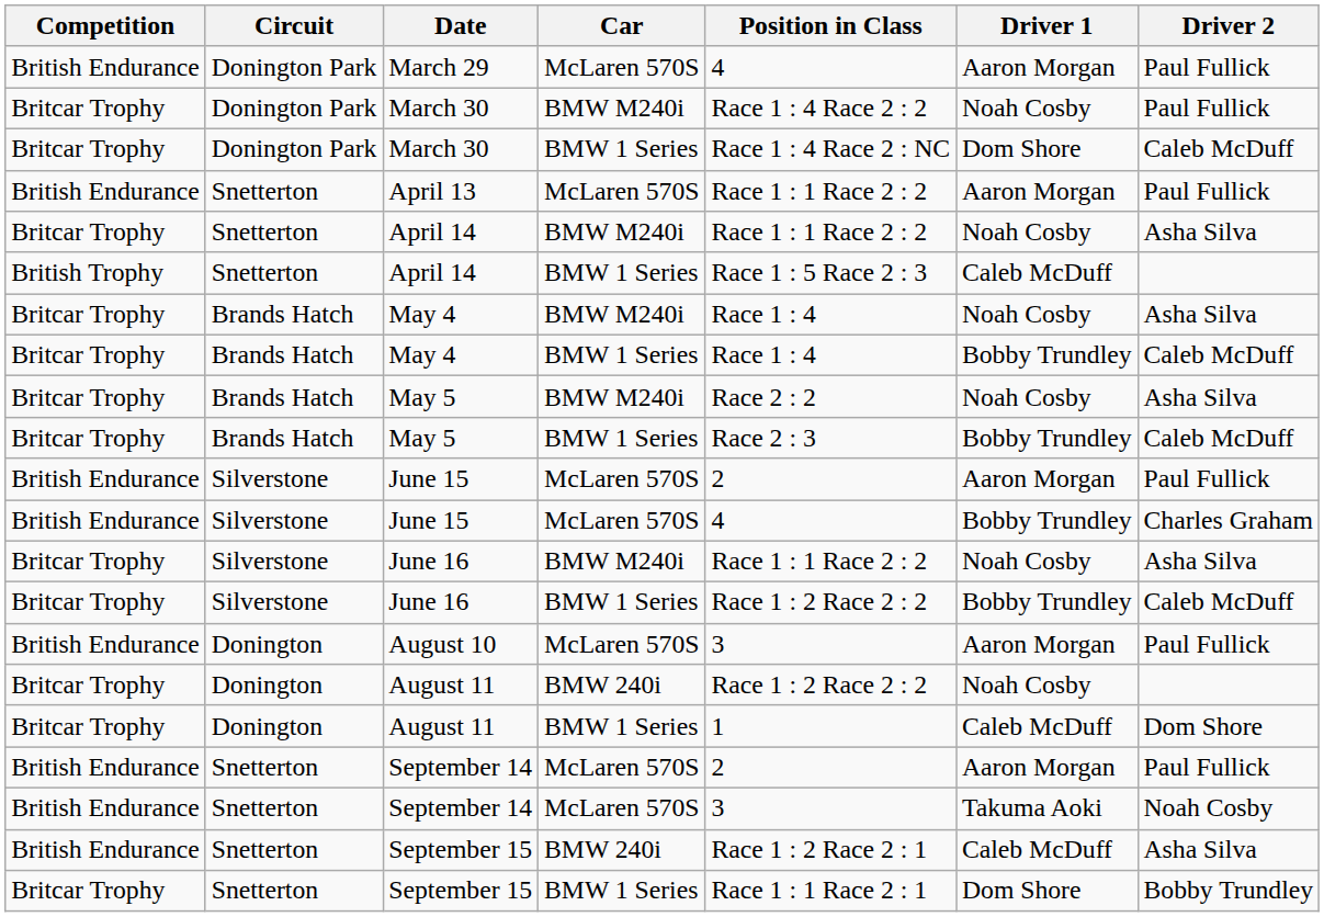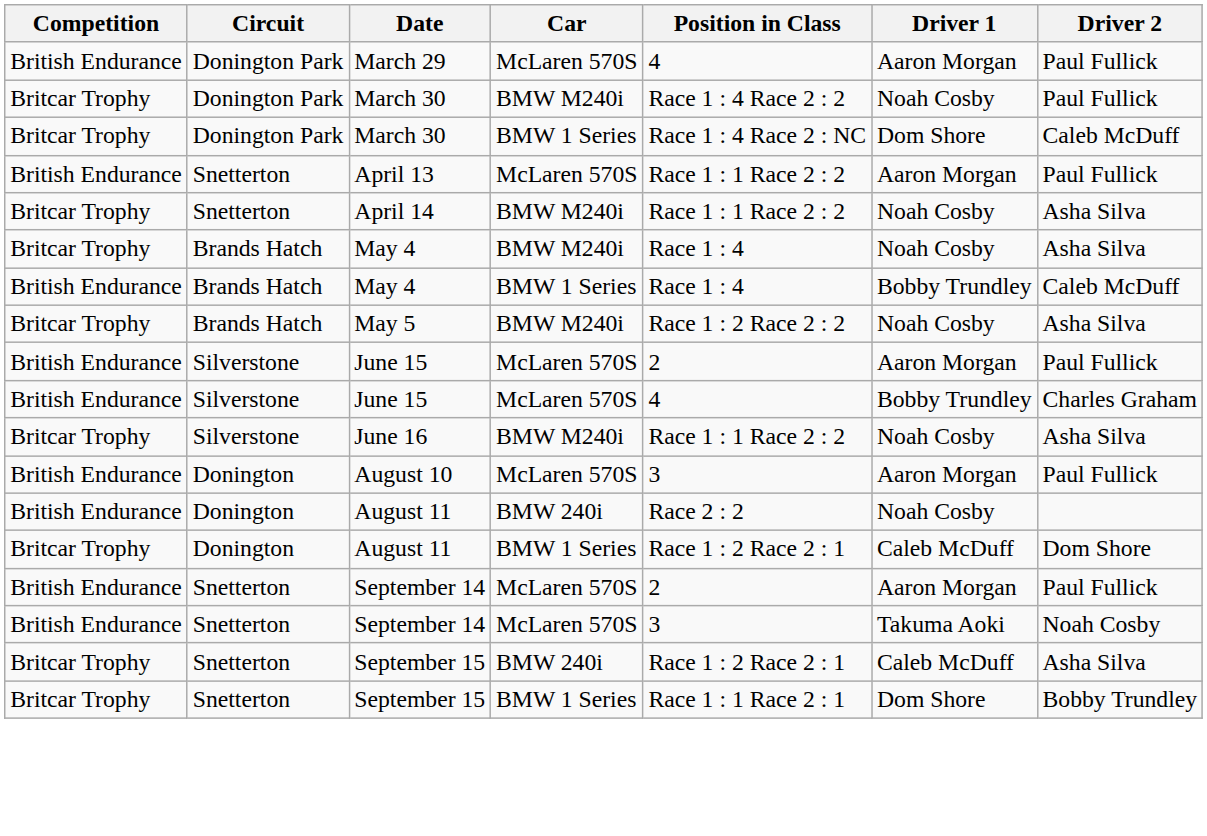- row: British Trophy | Snetterton | April 14 | BMW 1 Series | Race 1 : 5 Race 2 : 3 | Caleb McDuff
May 4 / BMW 1 Series | Competition: Britcar Trophy -> British Endurance
May 5 / BMW M240i | Position in Class: Race 2 : 2 -> Race 1 : 2 Race 2 : 2
- row: Britcar Trophy | Brands Hatch | May 5 | BMW 1 Series | Race 2 : 3 | Bobby Trundley | Caleb McDuff
- row: Britcar Trophy | Silverstone | June 16 | BMW 1 Series | Race 1 : 2 Race 2 : 2 | Bobby Trundley | Caleb McDuff
August 11 / BMW 240i | Competition: Britcar Trophy -> British Endurance
August 11 / BMW 240i | Position in Class: Race 1 : 2 Race 2 : 2 -> Race 2 : 2
August 11 / BMW 1 Series | Position in Class: 1 -> Race 1 : 2 Race 2 : 1
September 15 / BMW 240i | Competition: British Endurance -> Britcar Trophy
